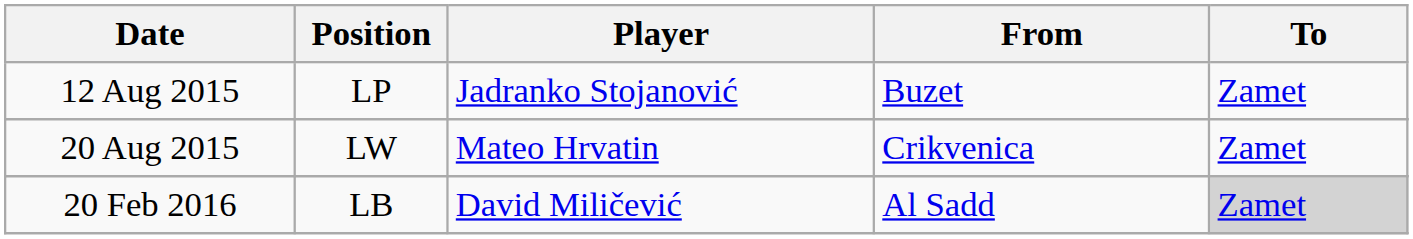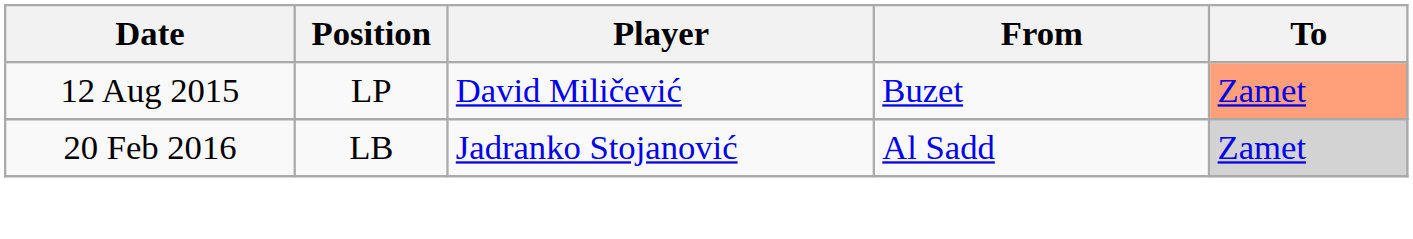12 Aug 2015 | Player: Jadranko Stojanović -> David Miličević
12 Aug 2015 | To: no background -> lightsalmon background
- row: 20 Aug 2015 | LW | Mateo Hrvatin | Crikvenica | Zamet
20 Feb 2016 | Player: David Miličević -> Jadranko Stojanović
